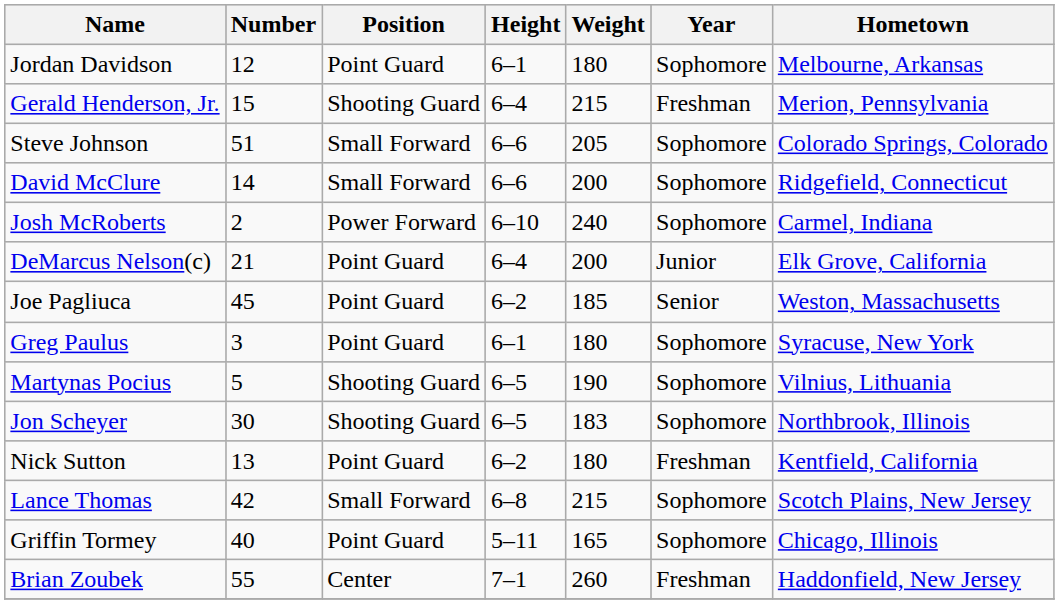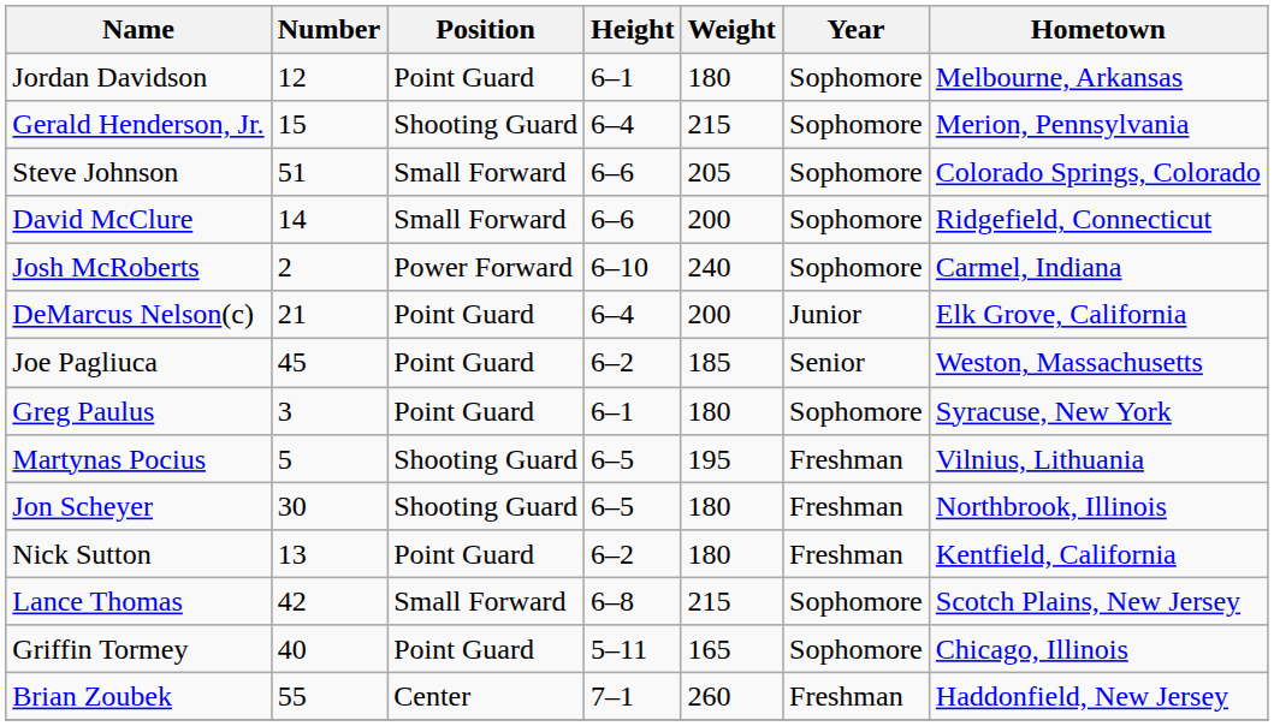Gerald Henderson, Jr. | Year: Freshman -> Sophomore
Martynas Pocius | Weight: 190 -> 195
Martynas Pocius | Year: Sophomore -> Freshman
Jon Scheyer | Weight: 183 -> 180
Jon Scheyer | Year: Sophomore -> Freshman
